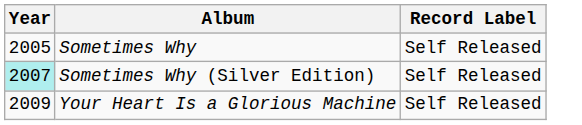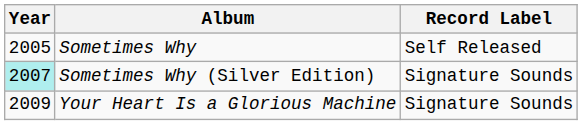Sometimes Why (Silver Edition) | Record Label: Self Released -> Signature Sounds
Your Heart Is a Glorious Machine | Record Label: Self Released -> Signature Sounds
